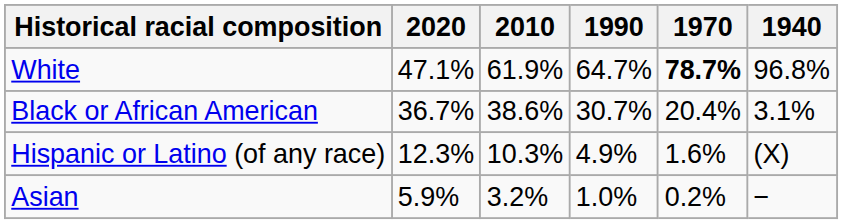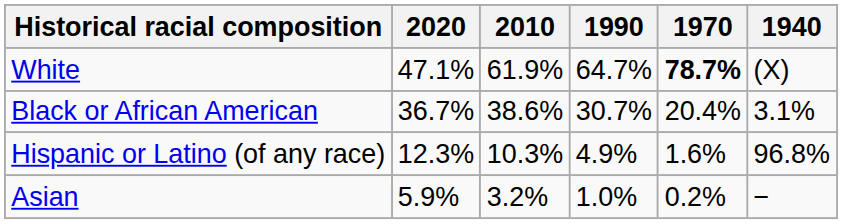White | 1940: 96.8% -> (X)
Hispanic or Latino (of any race) | 1940: (X) -> 96.8%
